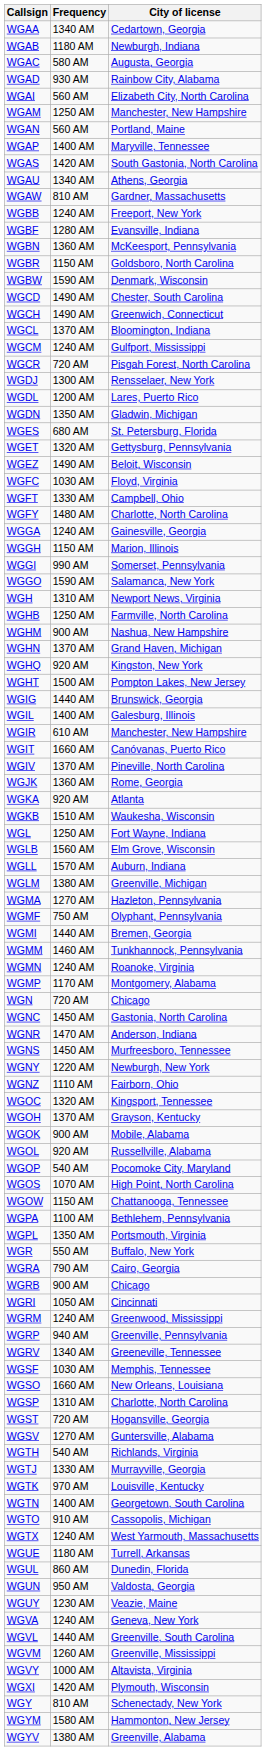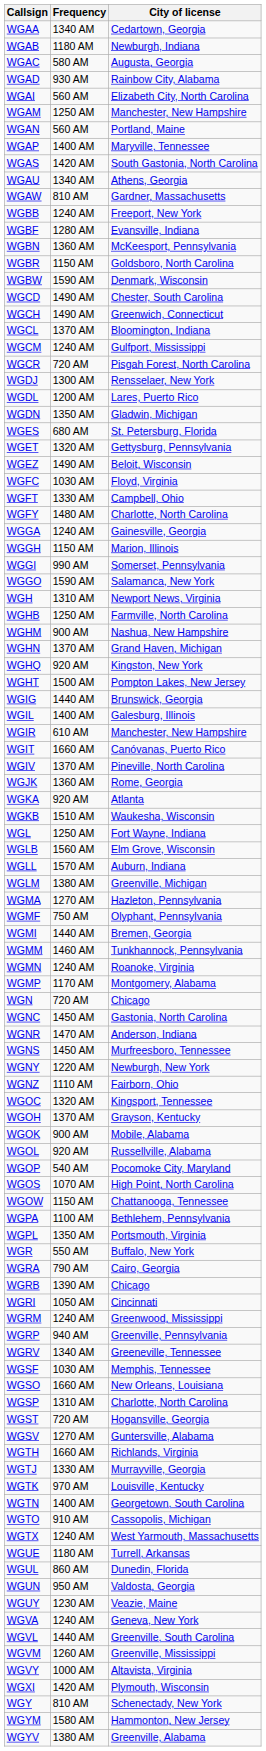WGRB | Frequency: 900 AM -> 1390 AM
WGTH | Frequency: 540 AM -> 1660 AM
